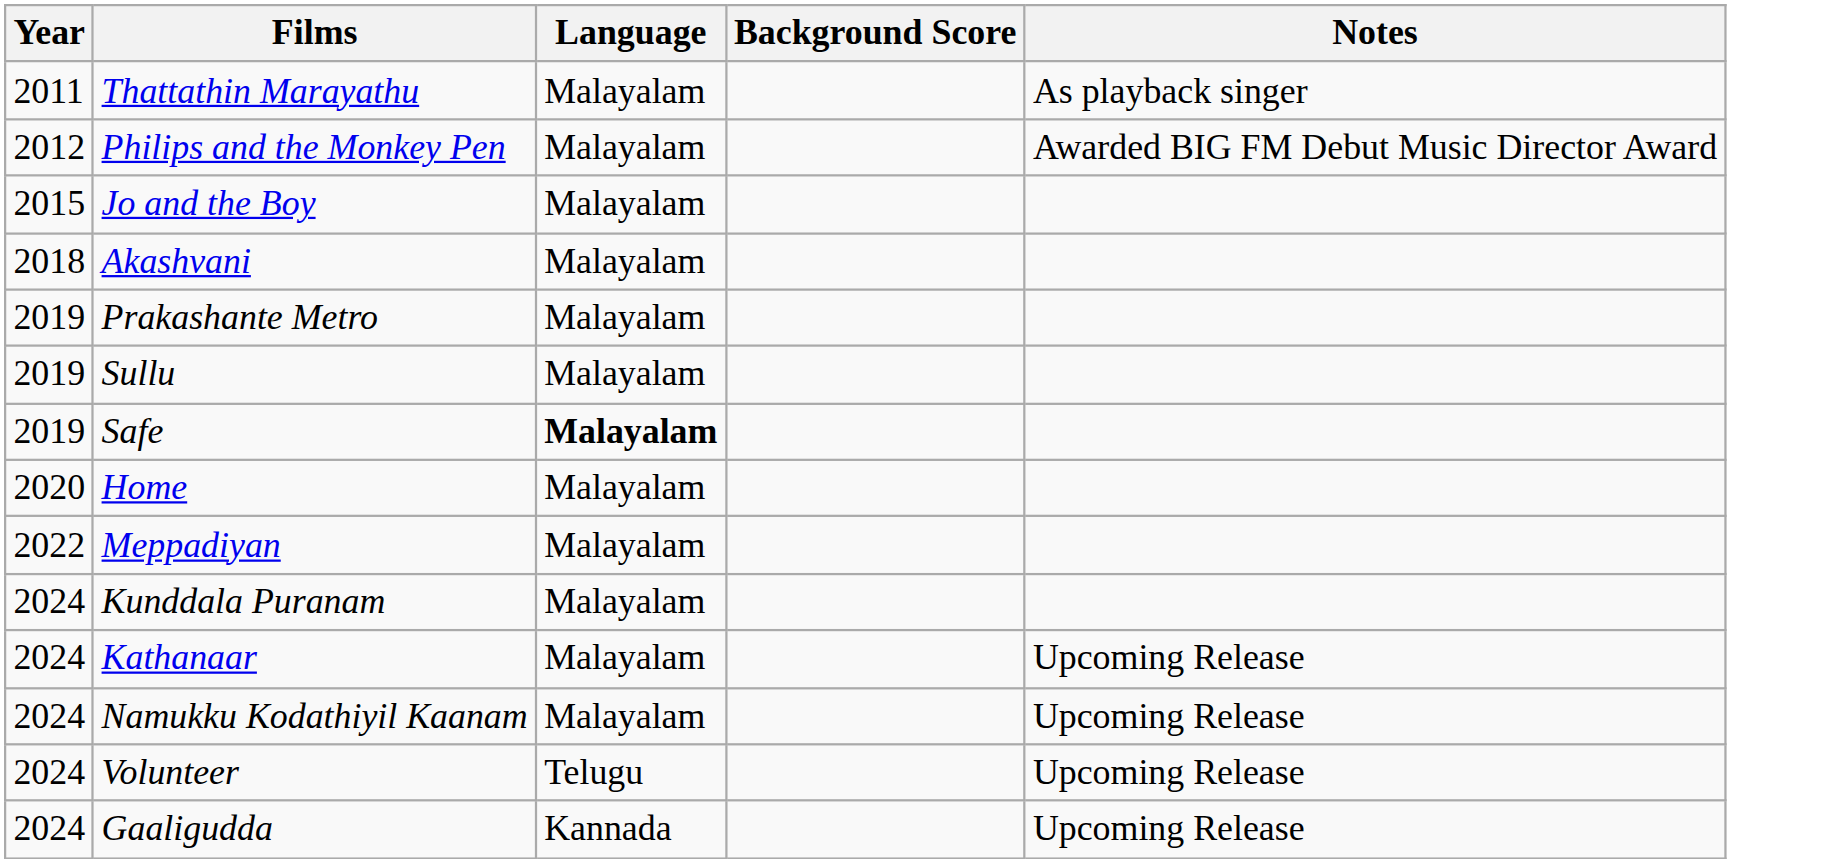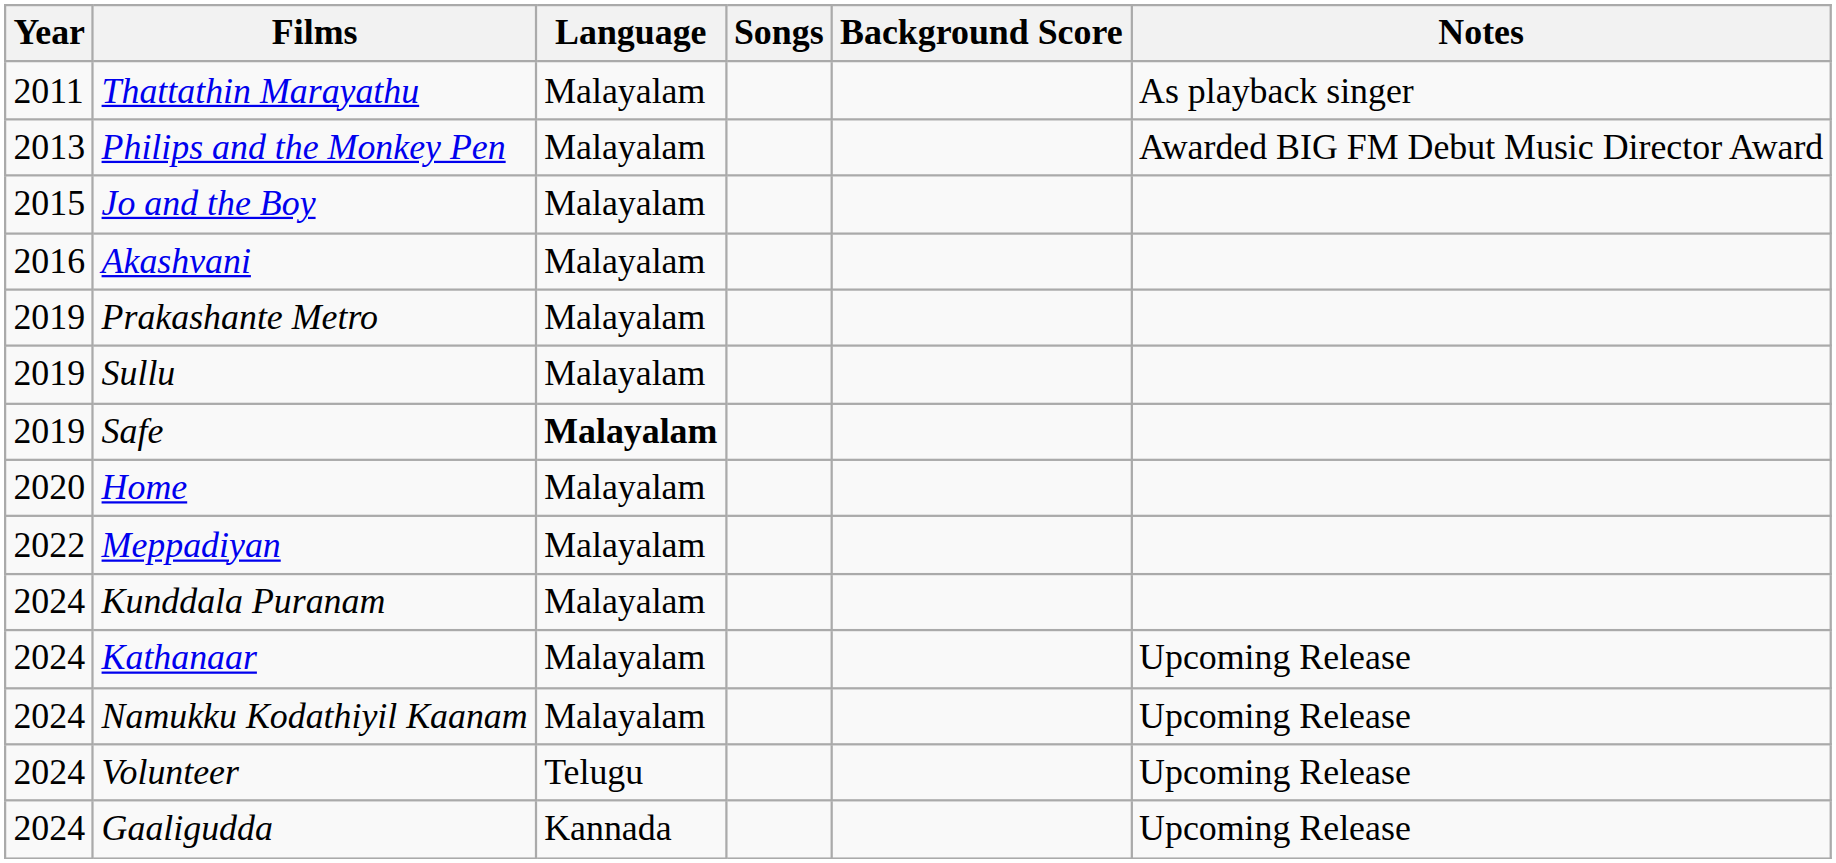+ column: Songs
Philips and the Monkey Pen | Year: 2012 -> 2013
Akashvani | Year: 2018 -> 2016
